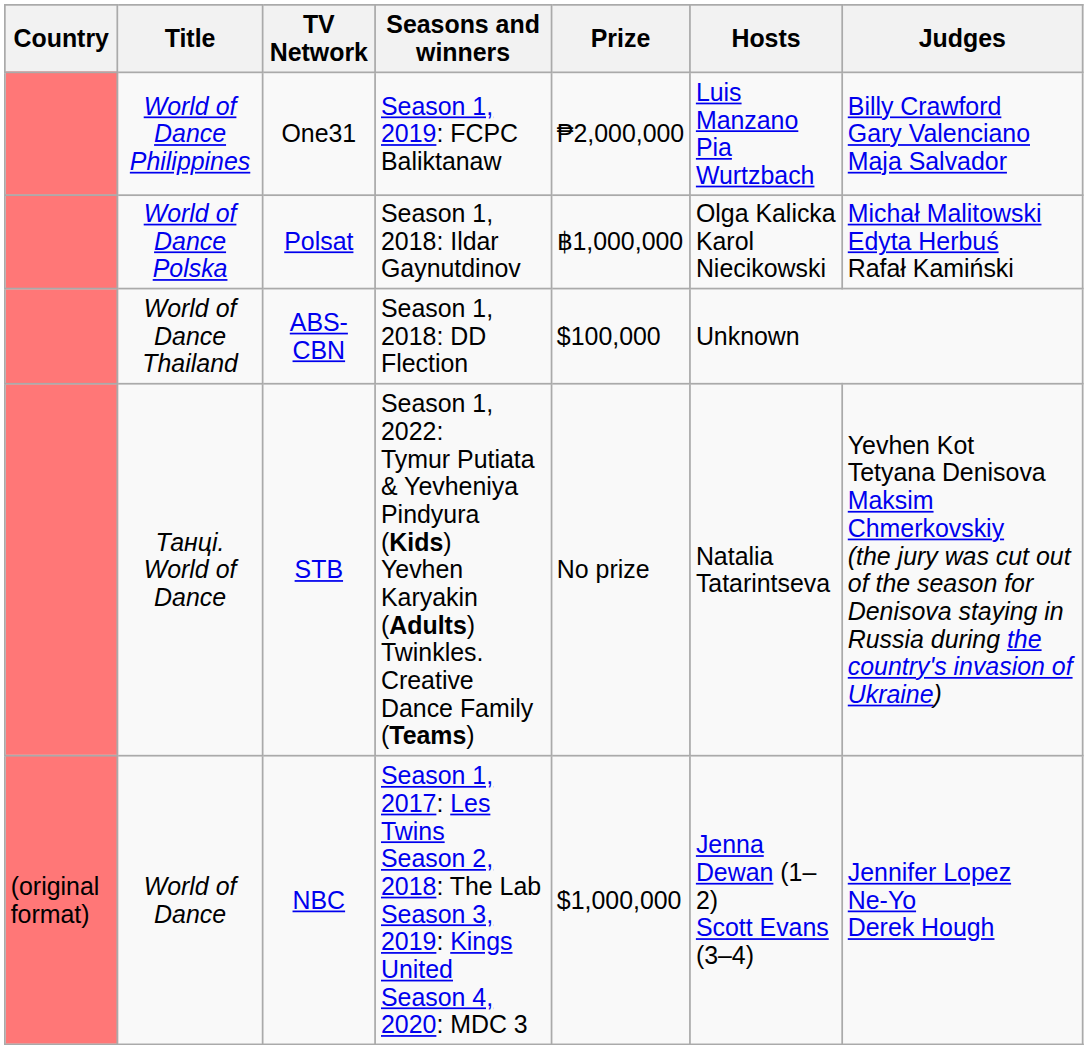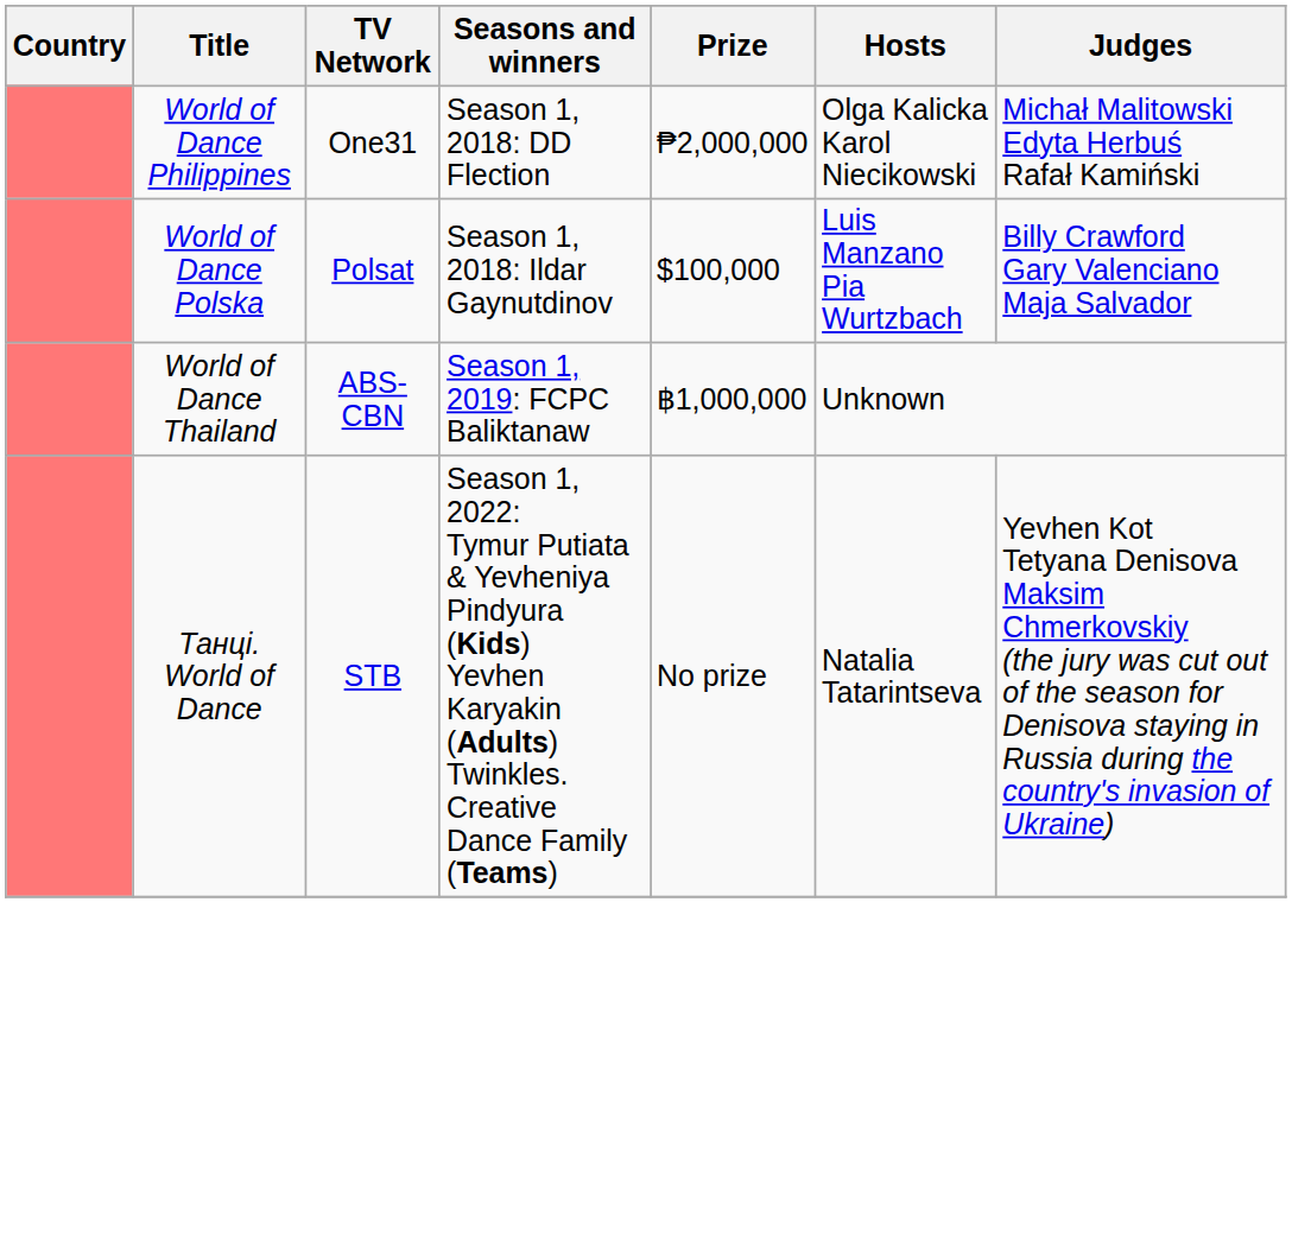World of Dance Philippines | Seasons and winners: Season 1, 2019: FCPC Baliktanaw -> Season 1, 2018: DD Flection
World of Dance Philippines | Hosts: Luis Manzano Pia Wurtzbach -> Olga Kalicka Karol Niecikowski
World of Dance Philippines | Judges: Billy Crawford Gary Valenciano Maja Salvador -> Michał Malitowski Edyta Herbuś Rafał Kamiński
World of Dance Polska | Prize: ฿1,000,000 -> $100,000
World of Dance Polska | Hosts: Olga Kalicka Karol Niecikowski -> Luis Manzano Pia Wurtzbach
World of Dance Polska | Judges: Michał Malitowski Edyta Herbuś Rafał Kamiński -> Billy Crawford Gary Valenciano Maja Salvador
World of Dance Thailand | Seasons and winners: Season 1, 2018: DD Flection -> Season 1, 2019: FCPC Baliktanaw
World of Dance Thailand | Prize: $100,000 -> ฿1,000,000
- row: (original format) | World of Dance | NBC | Season 1, 2017: Les Twins Season 2, 2018: The Lab Season 3, 2019: Kings United Season 4, 2020: MDC 3 | $1,000,000 | Jenna Dewan (1–2) Scott Evans (3–4) | Jennifer Lopez Ne-Yo Derek Hough
